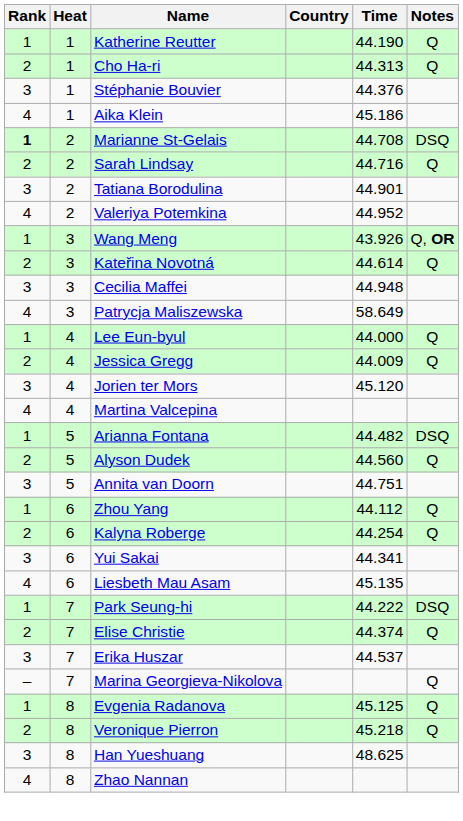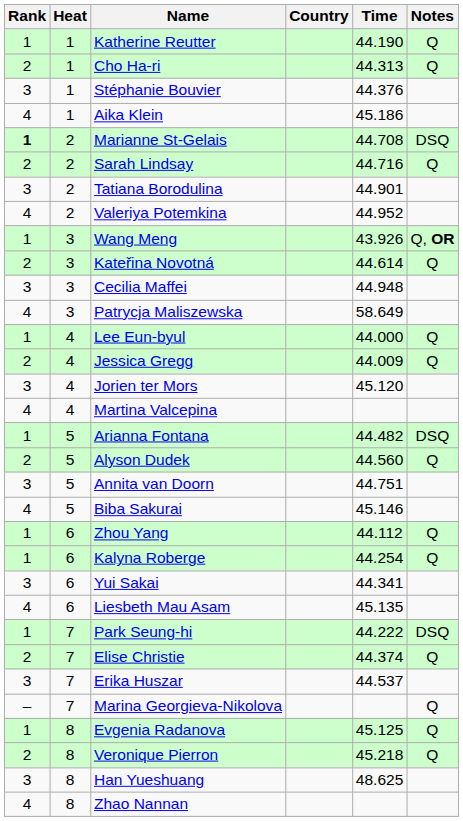+ row: 4 | 5 | Biba Sakurai | 45.146
Kalyna Roberge | Rank: 2 -> 1
